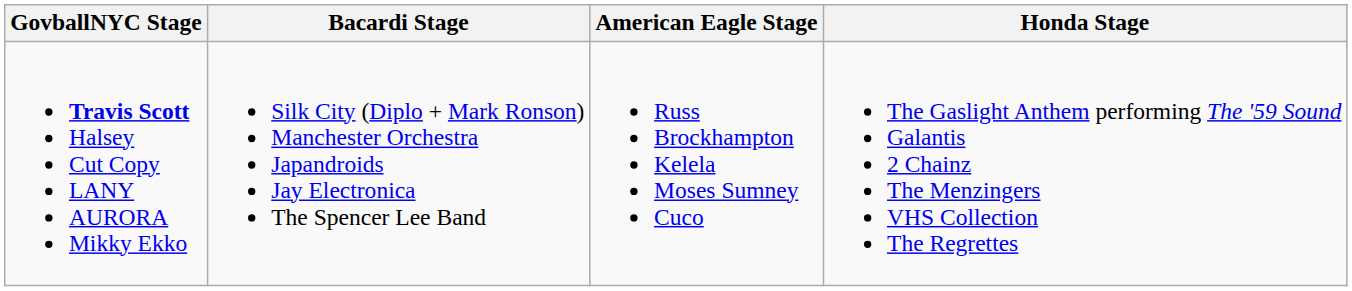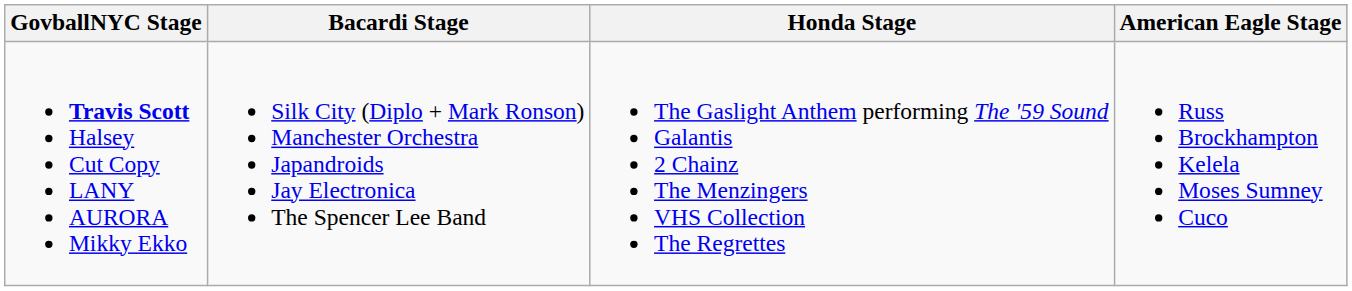columns swapped: Honda Stage <-> American Eagle Stage
